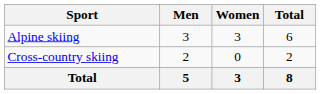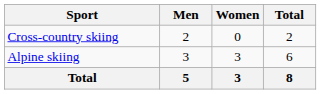rows swapped: Alpine skiing <-> Cross-country skiing
